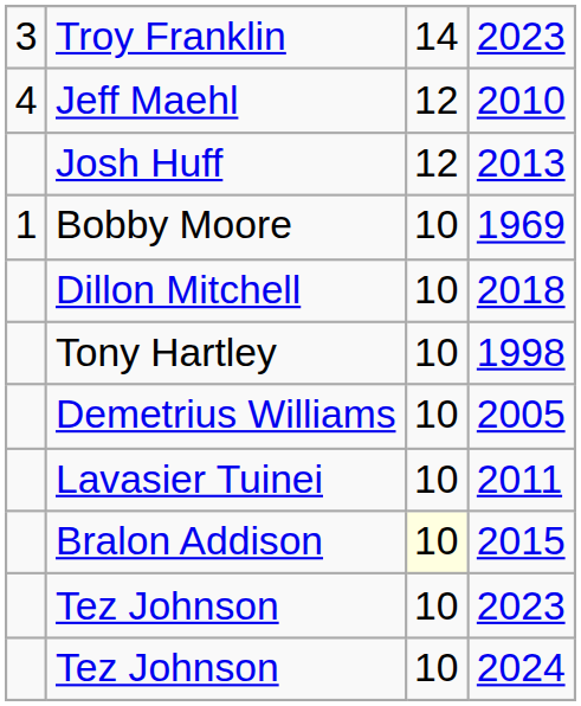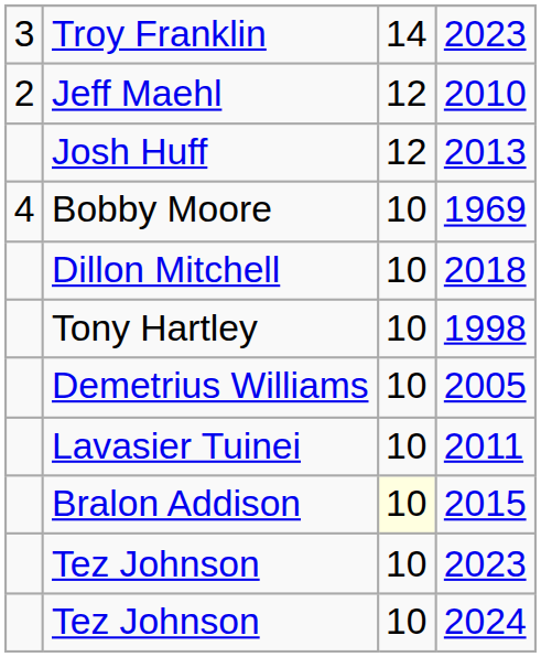Jeff Maehl | column 1: 4 -> 2
Bobby Moore | column 1: 1 -> 4
